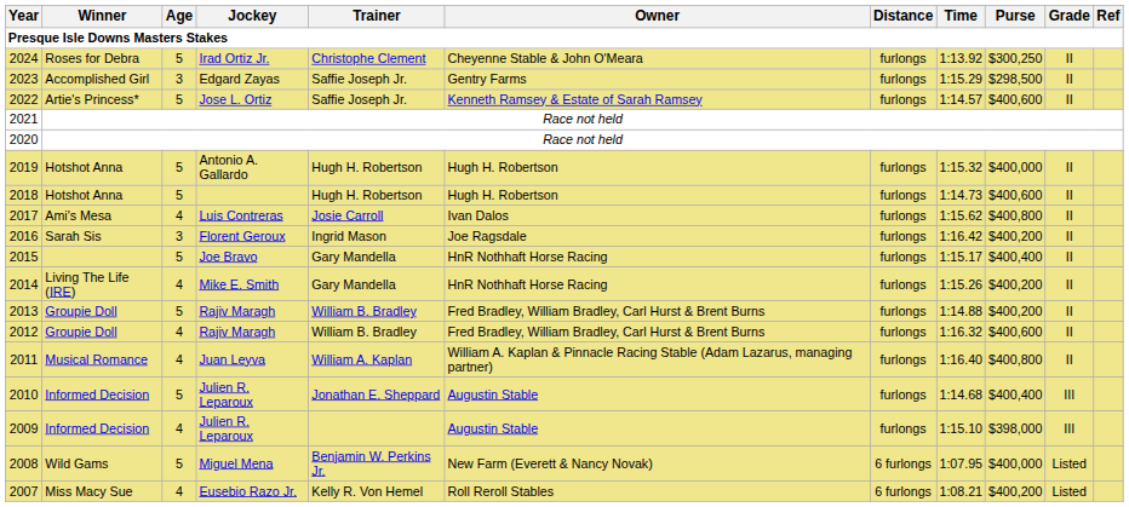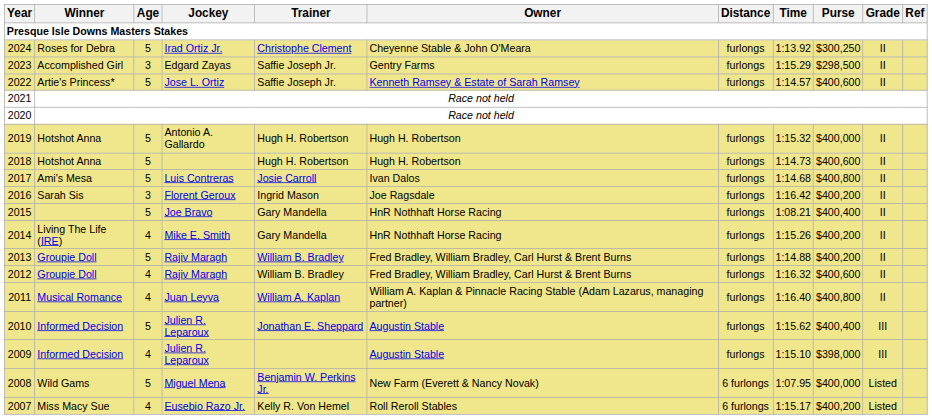2017 | Age: 4 -> 5
2017 | Time: 1:15.62 -> 1:14.68
2015 | Time: 1:15.17 -> 1:08.21
2010 | Time: 1:14.68 -> 1:15.62
2007 | Time: 1:08.21 -> 1:15.17
